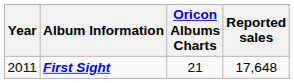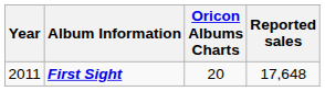First Sight | Oricon Albums Charts: 21 -> 20
